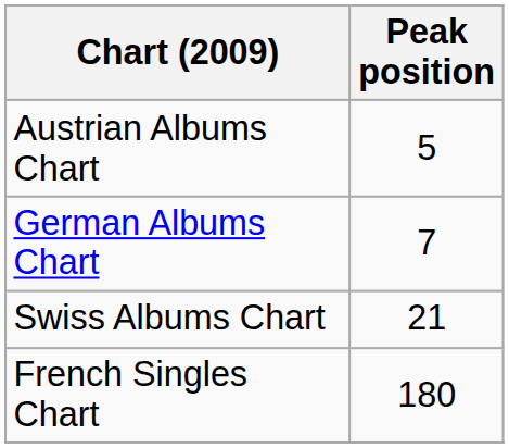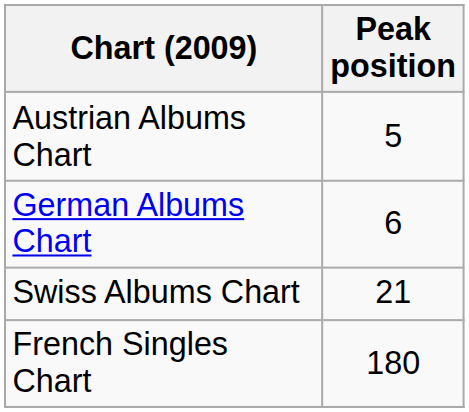German Albums Chart | Peak position: 7 -> 6
